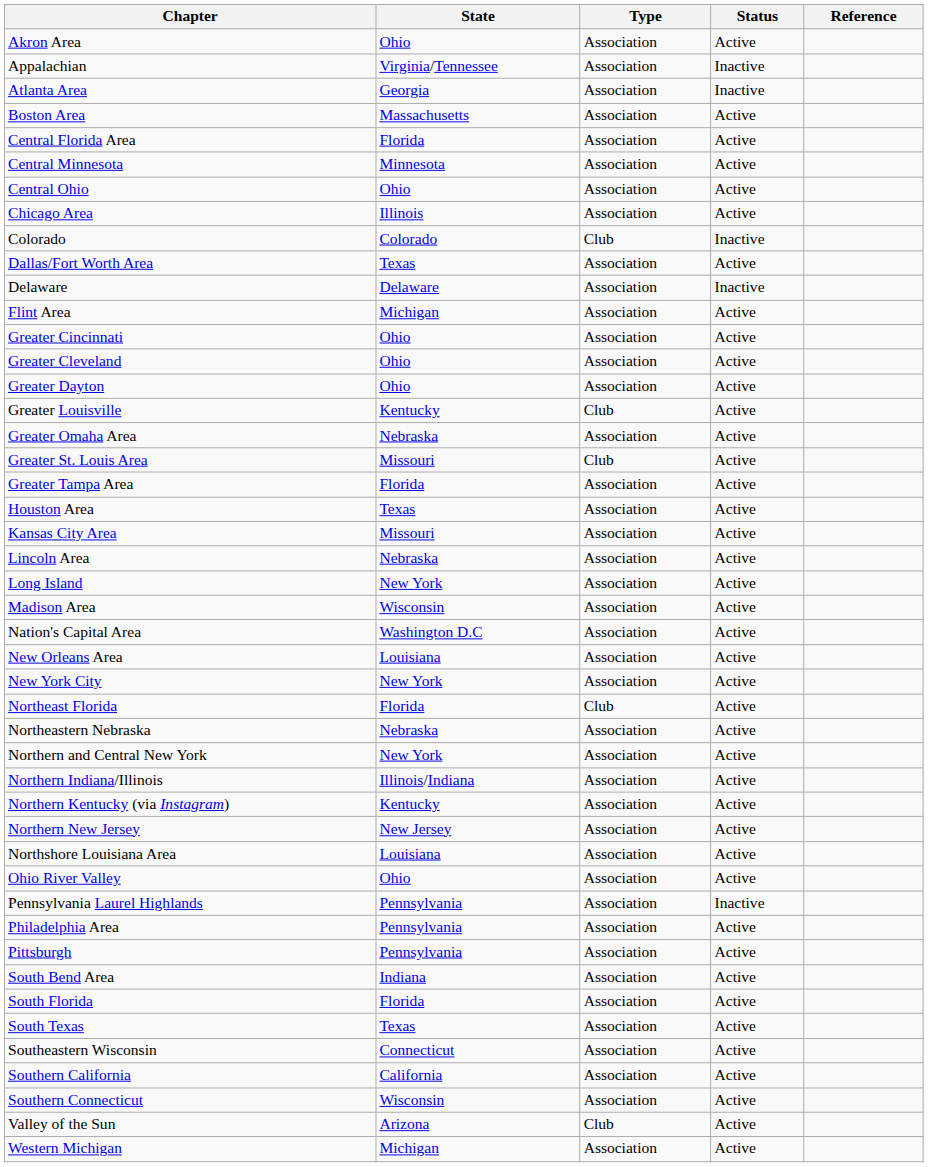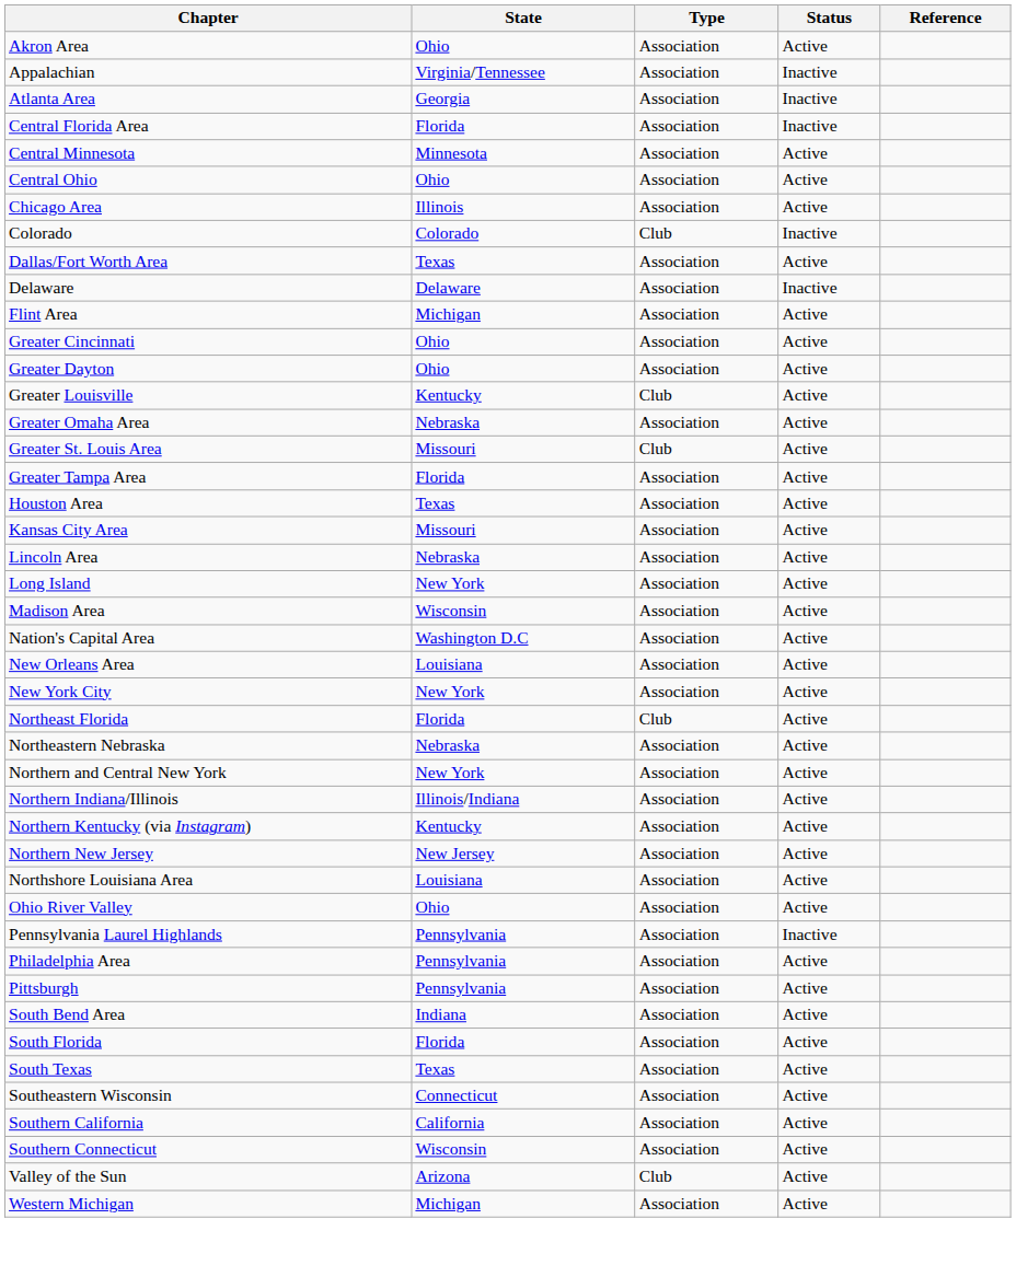- row: Boston Area | Massachusetts | Association | Active
Central Florida Area | Status: Active -> Inactive
- row: Greater Cleveland | Ohio | Association | Active
